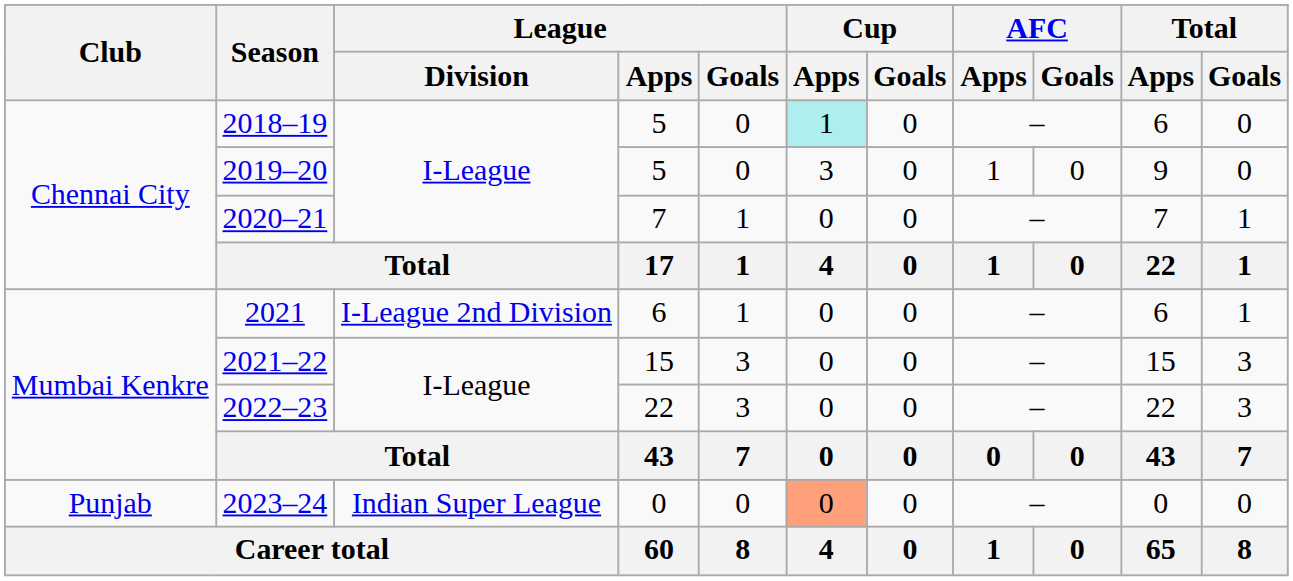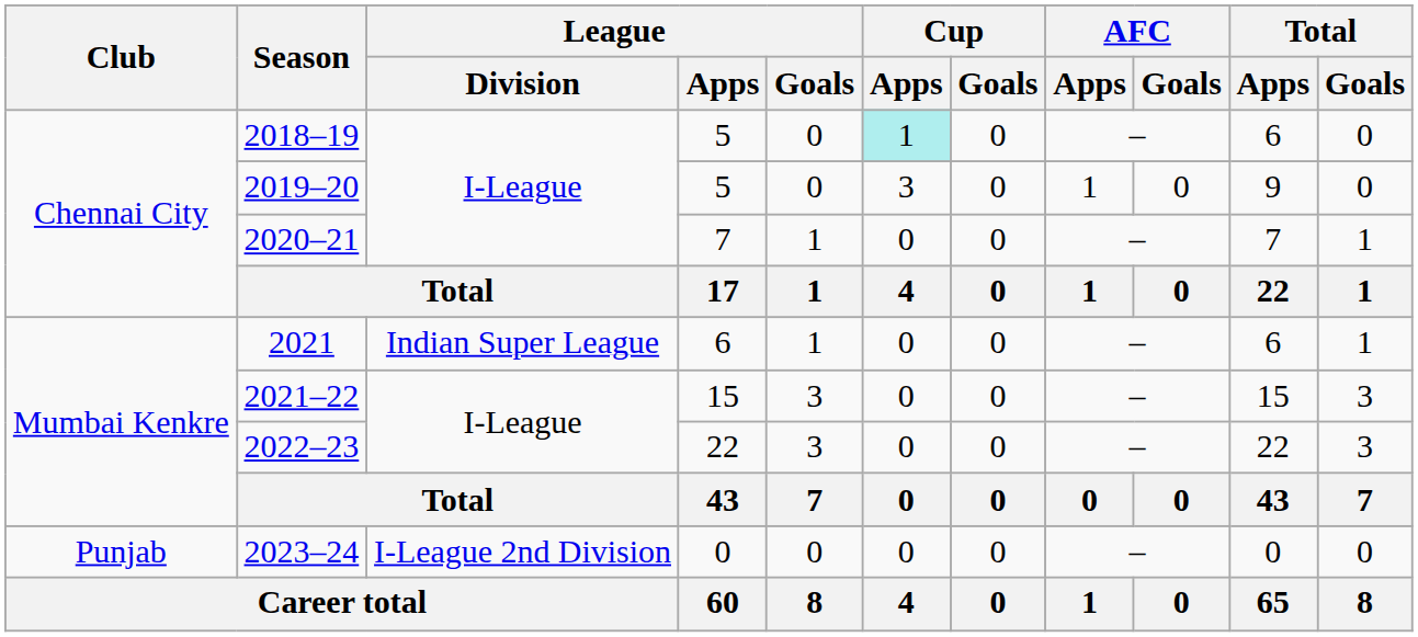2021 | League / Division: I-League 2nd Division -> Indian Super League
2023–24 | League / Division: Indian Super League -> I-League 2nd Division
2023–24 | Cup / Apps: lightsalmon background -> no background
